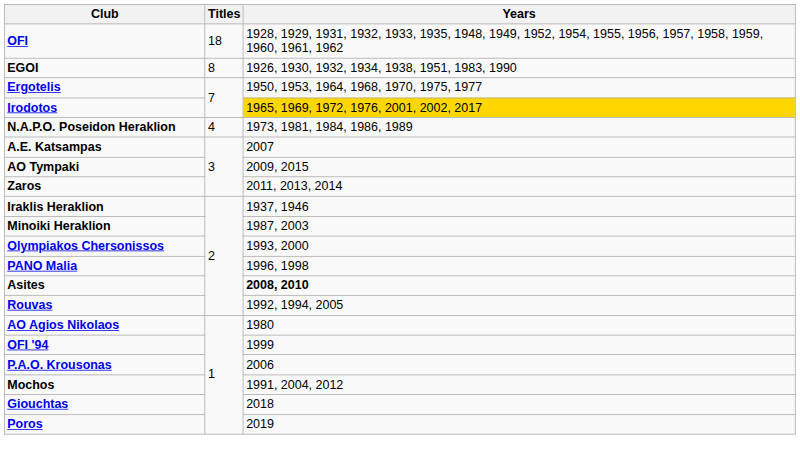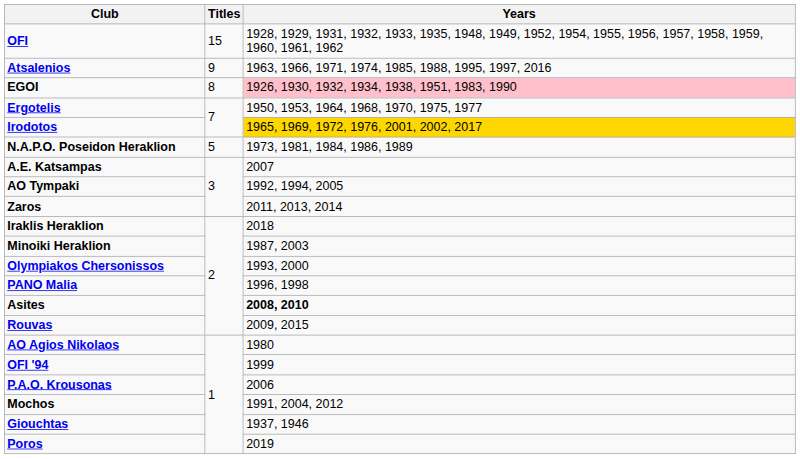OFI | Titles: 18 -> 15
+ row: Atsalenios | 9 | 1963, 1966, 1971, 1974, 1985, 1988, 1995, 1997, 2016
EGOI | Years: no background -> pink background
N.A.P.O. Poseidon Heraklion | Titles: 4 -> 5
AO Tympaki | Years: 2009, 2015 -> 1992, 1994, 2005
Iraklis Heraklion | Years: 1937, 1946 -> 2018
Rouvas | Years: 1992, 1994, 2005 -> 2009, 2015
Giouchtas | Years: 2018 -> 1937, 1946
